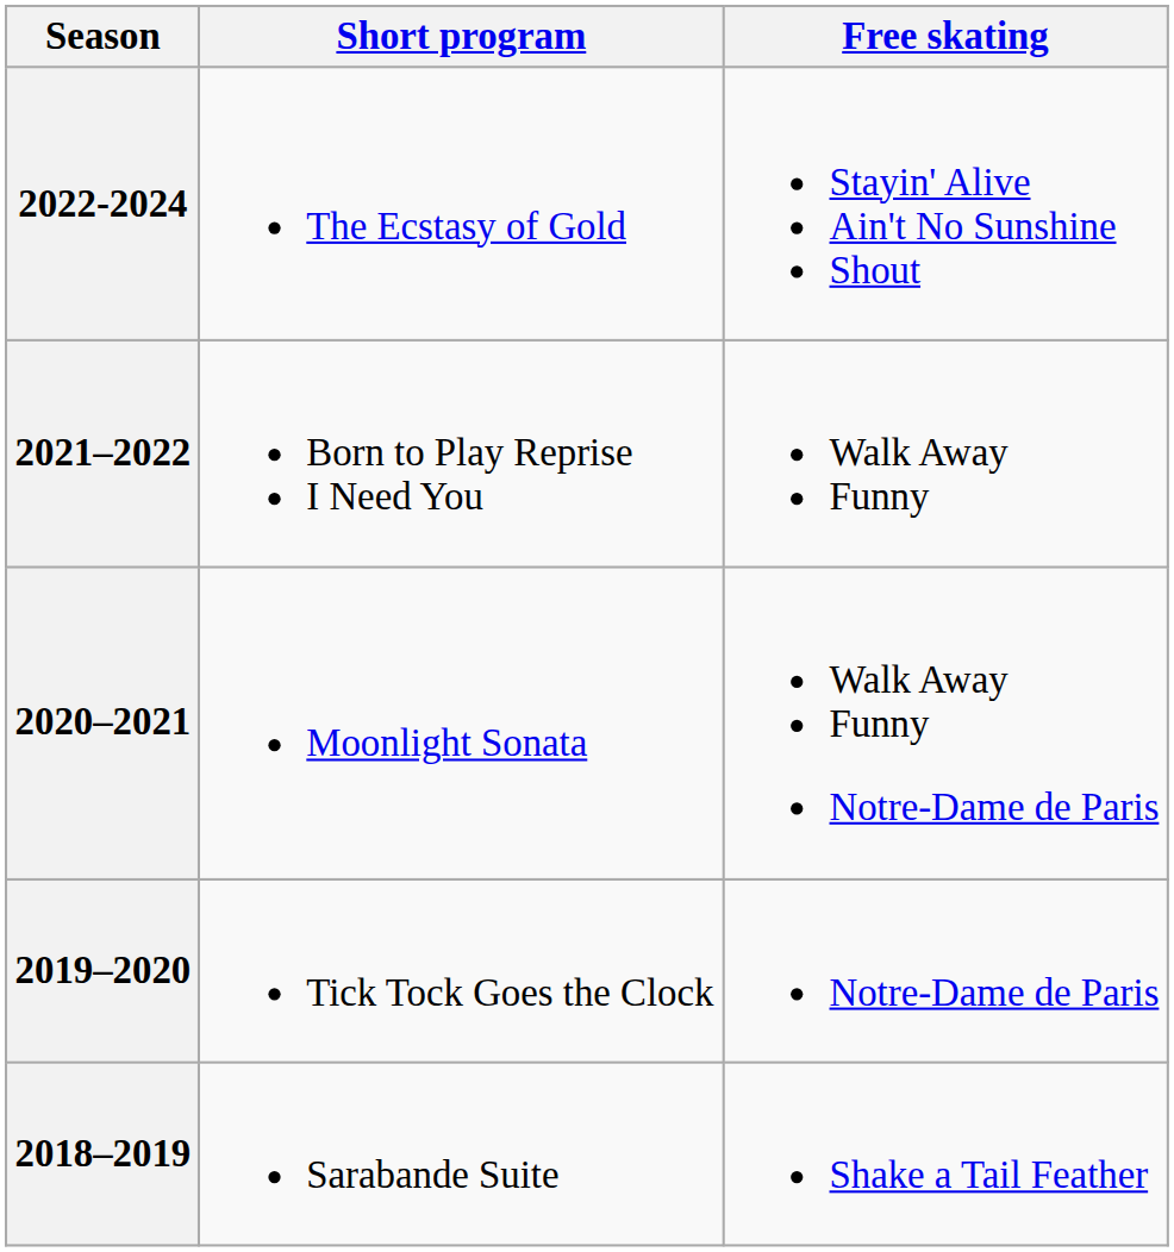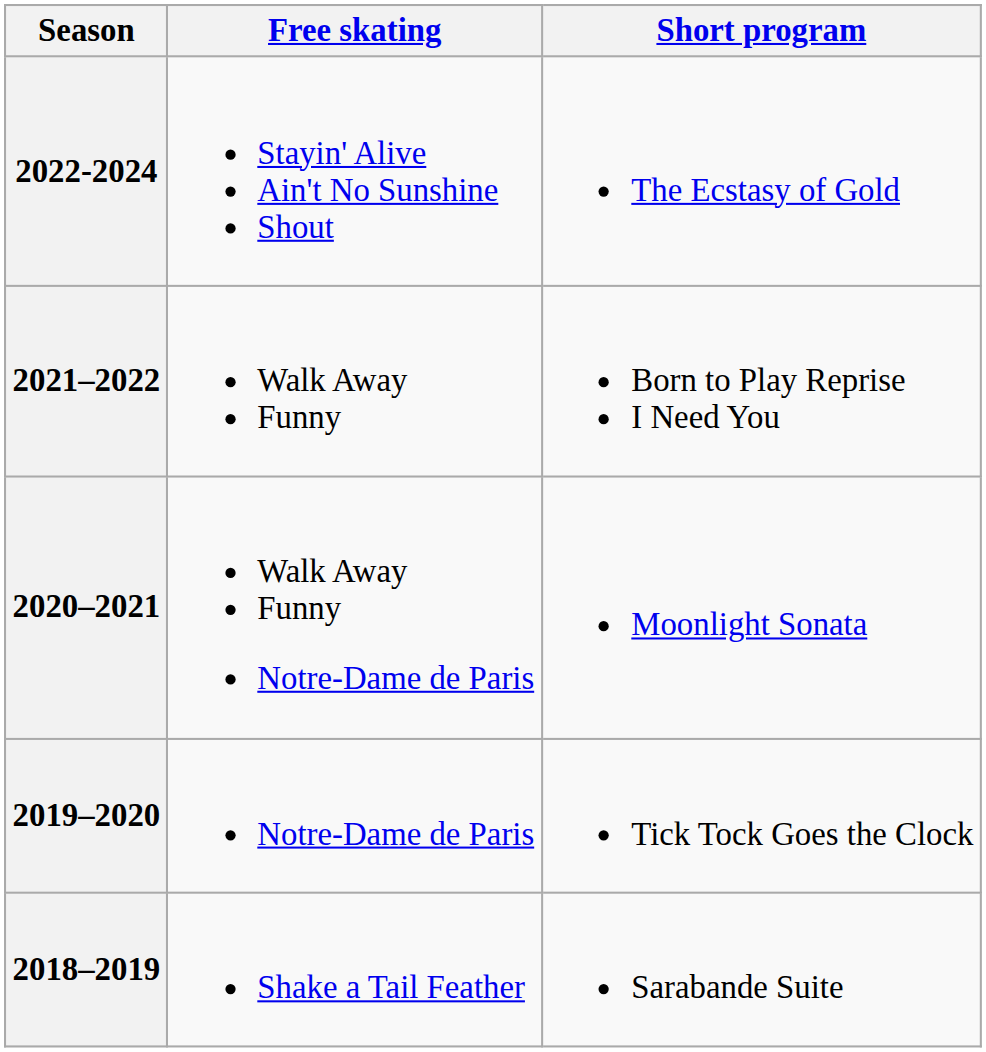columns swapped: Short program <-> Free skating
